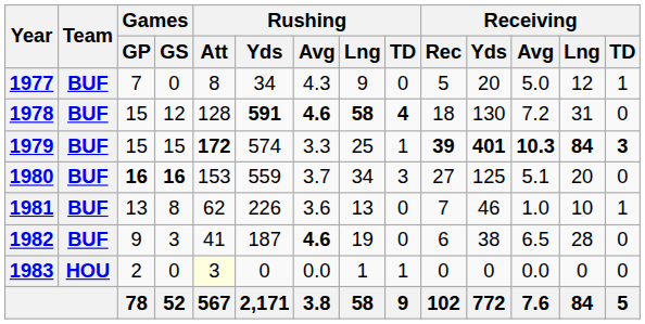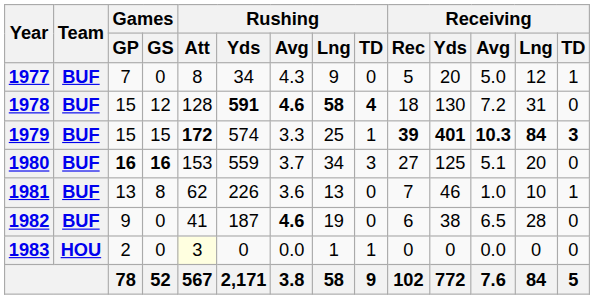1982 | Games / GS: 3 -> 0
